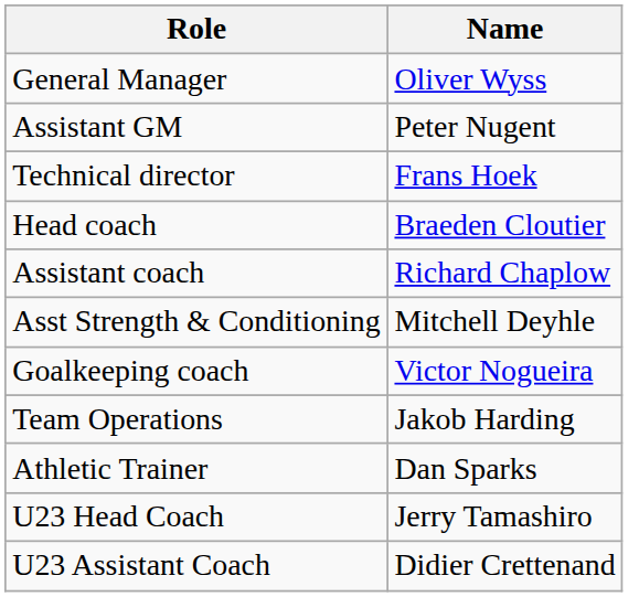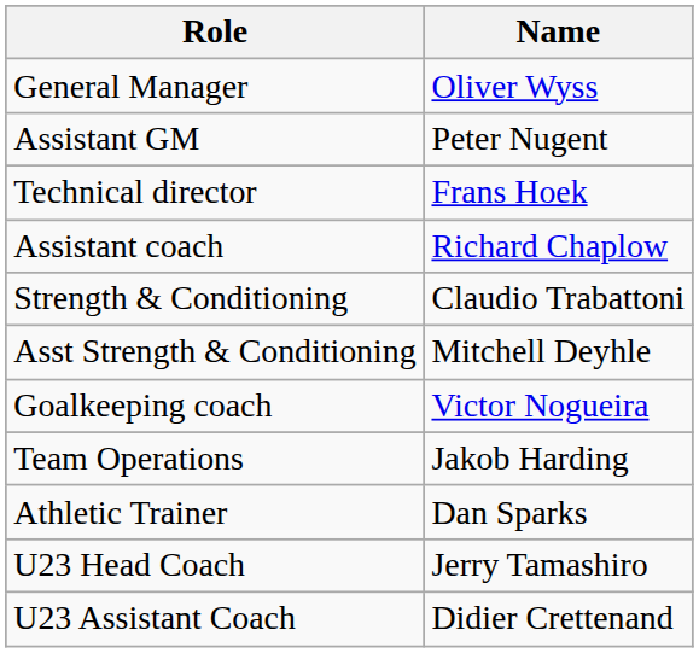- row: Head coach | Braeden Cloutier
+ row: Strength & Conditioning | Claudio Trabattoni
